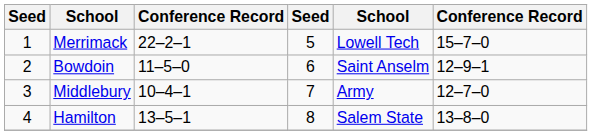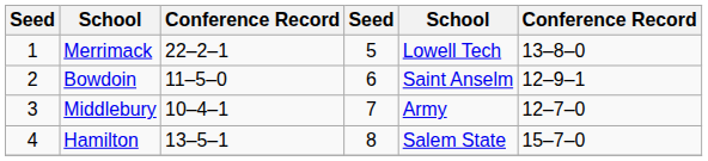Merrimack | column 6: 15–7–0 -> 13–8–0
Hamilton | column 6: 13–8–0 -> 15–7–0
